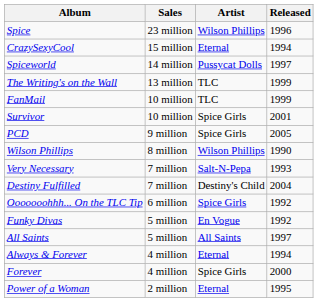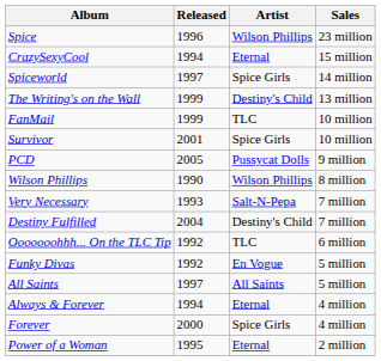columns swapped: Released <-> Sales
Spiceworld | Artist: Pussycat Dolls -> Spice Girls
The Writing's on the Wall | Artist: TLC -> Destiny's Child
PCD | Artist: Spice Girls -> Pussycat Dolls
Ooooooohhh... On the TLC Tip | Artist: Spice Girls -> TLC
